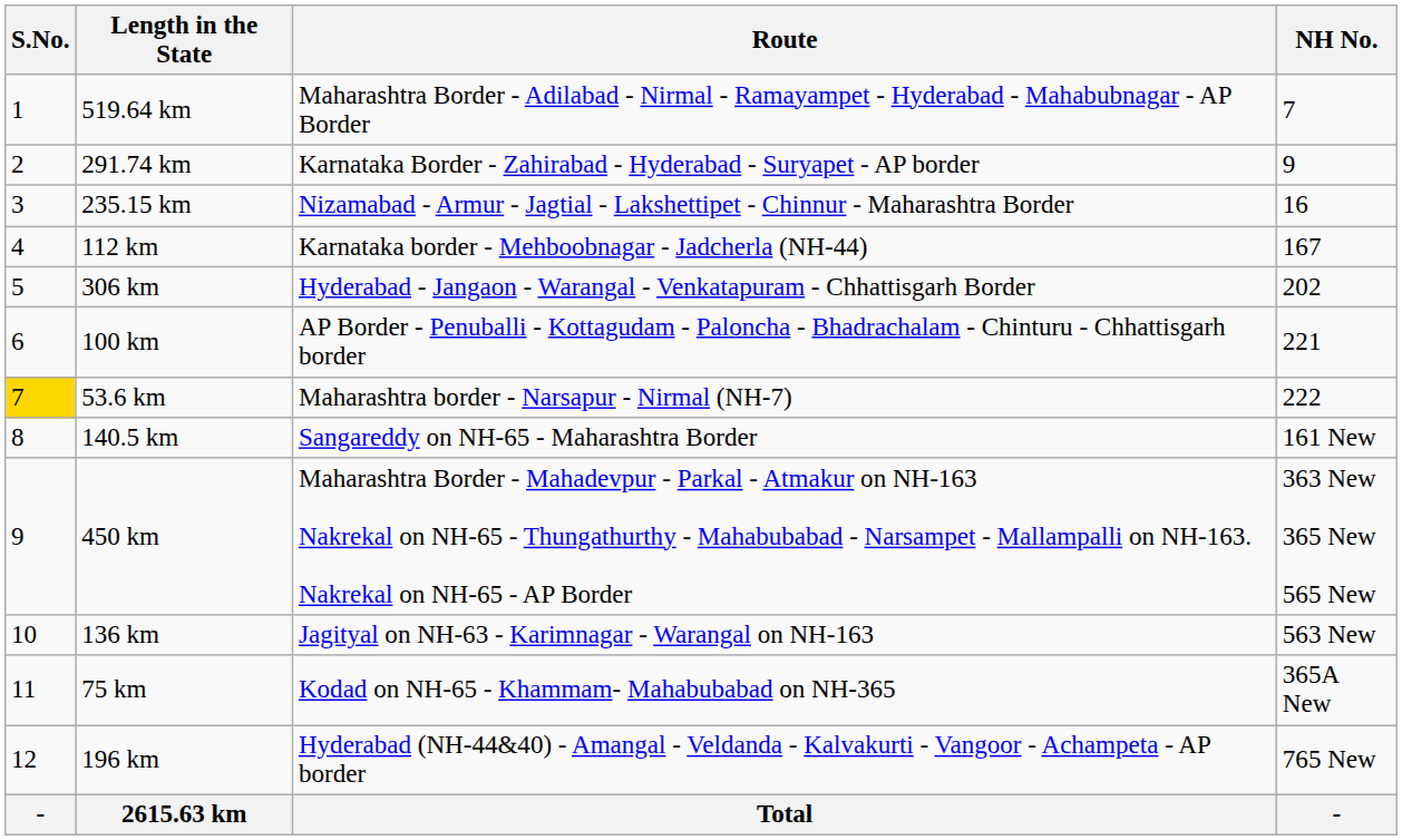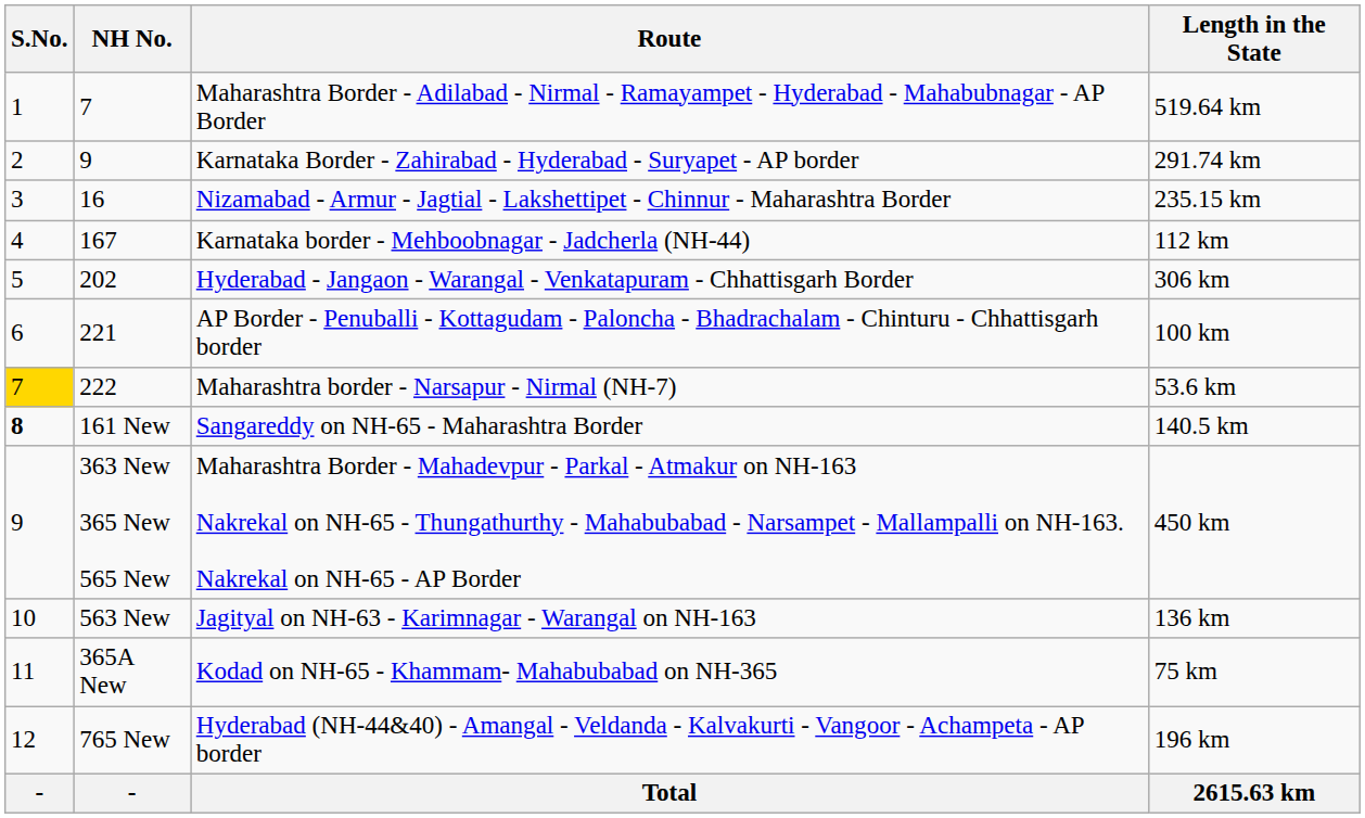columns swapped: NH No. <-> Length in the State
Sangareddy on NH-65 - Maharashtra Border | S.No.: normal -> bold
